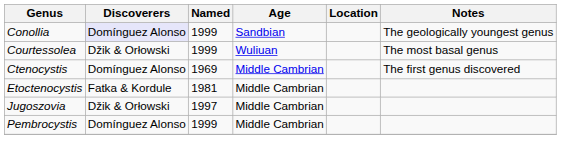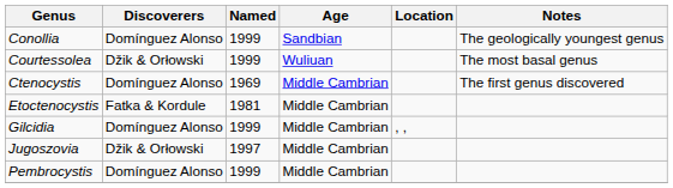Conollia | Discoverers: lavender background -> no background
+ row: Gilcidia | Domínguez Alonso | 1999 | Middle Cambrian | , ,
